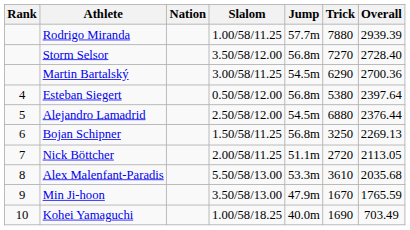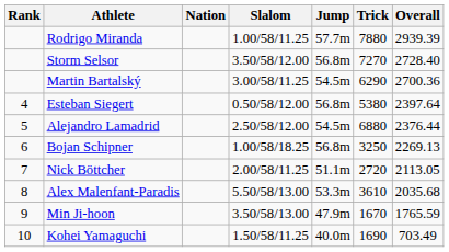Bojan Schipner | Slalom: 1.50/58/11.25 -> 1.00/58/18.25
Kohei Yamaguchi | Slalom: 1.00/58/18.25 -> 1.50/58/11.25
